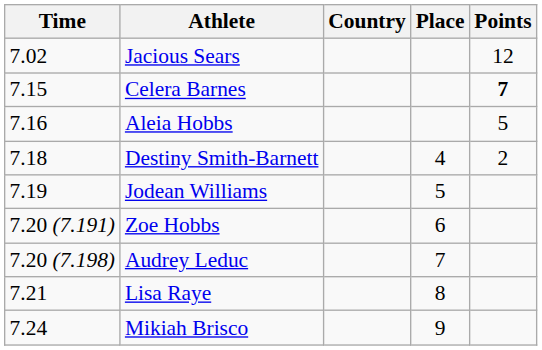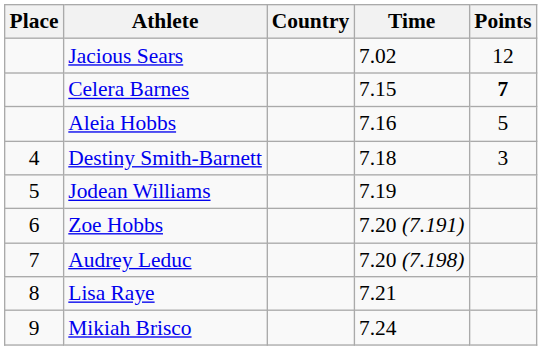columns swapped: Place <-> Time
Destiny Smith-Barnett | Points: 2 -> 3
